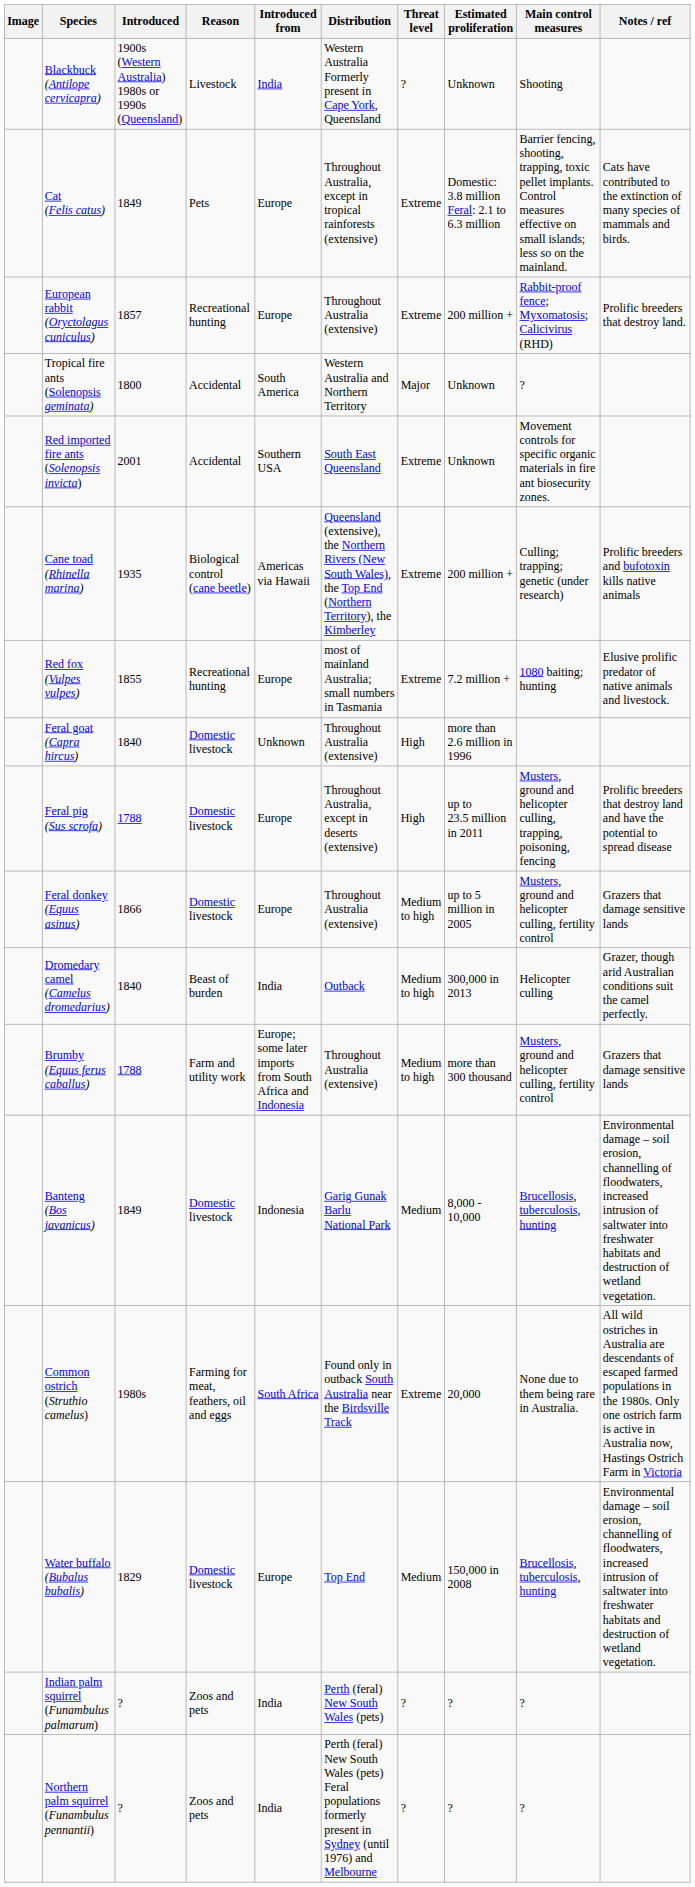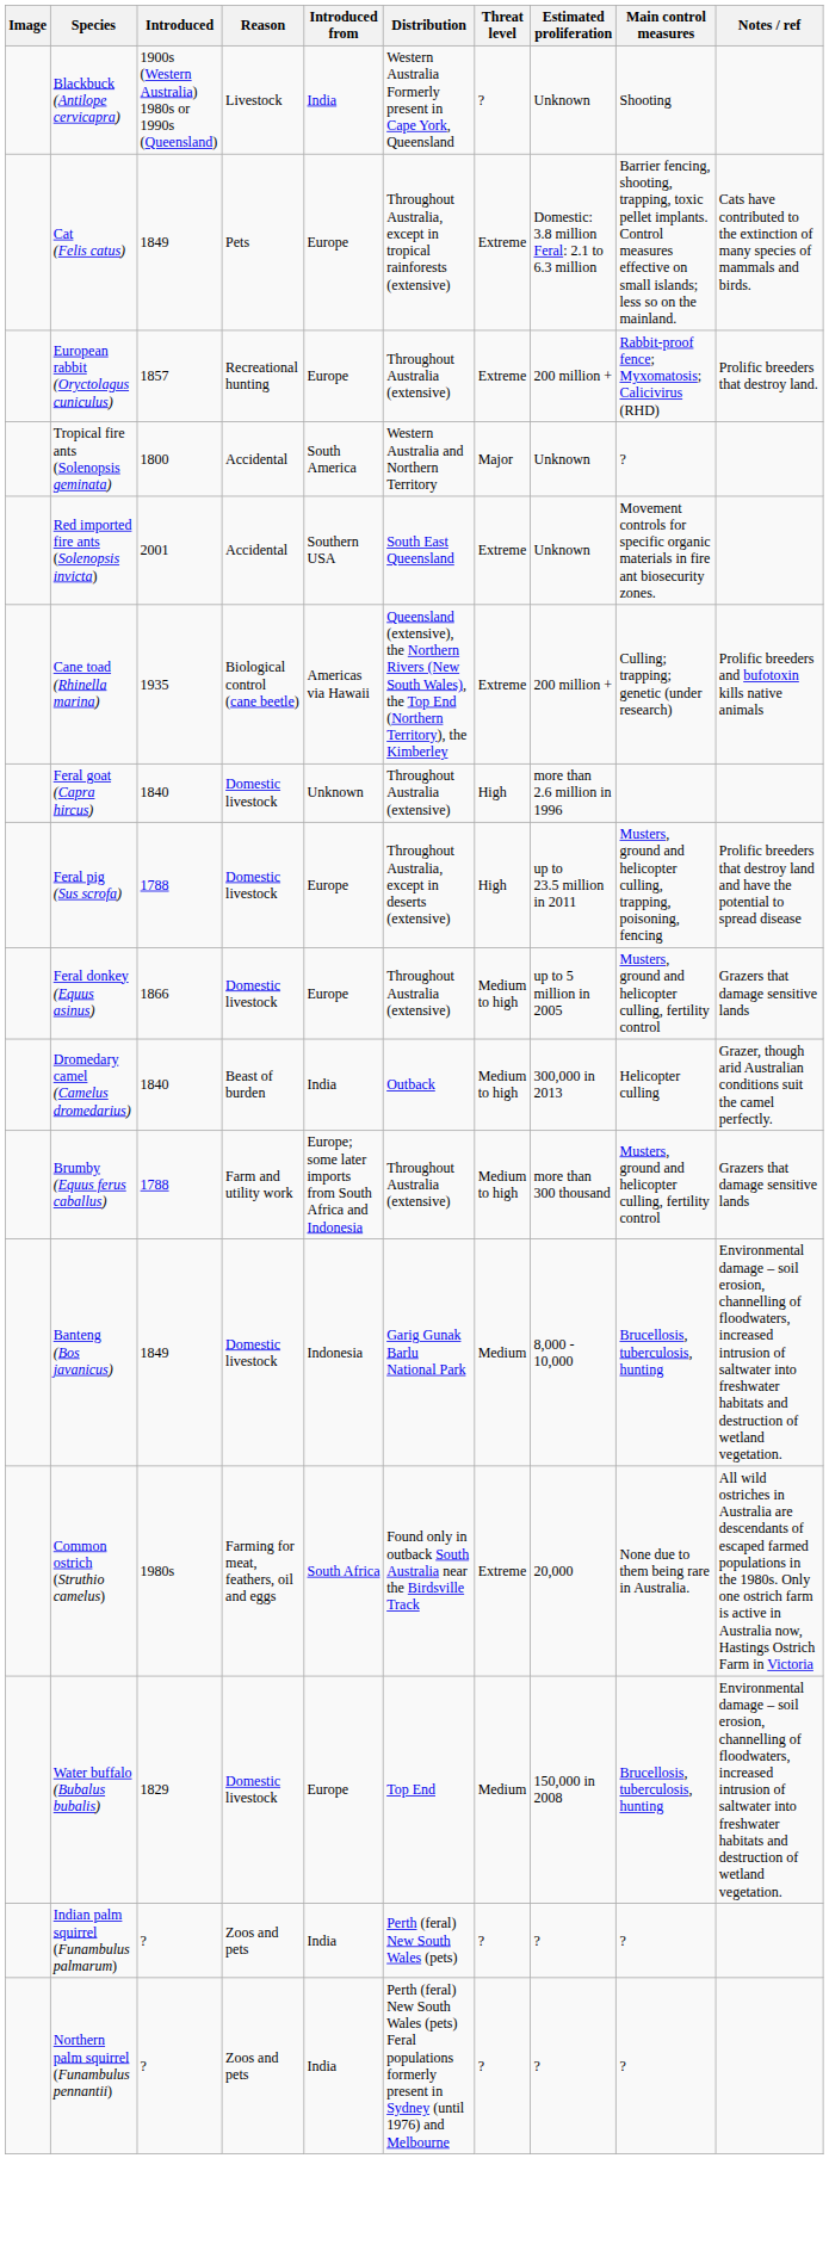- row: Red fox (Vulpes vulpes) | 1855 | Recreational hunting | Europe | most of mainland Australia; small numbers in Tasmania | Extreme | 7.2 million + | 1080 baiting; hunting | Elusive prolific predator of native animals and livestock.
